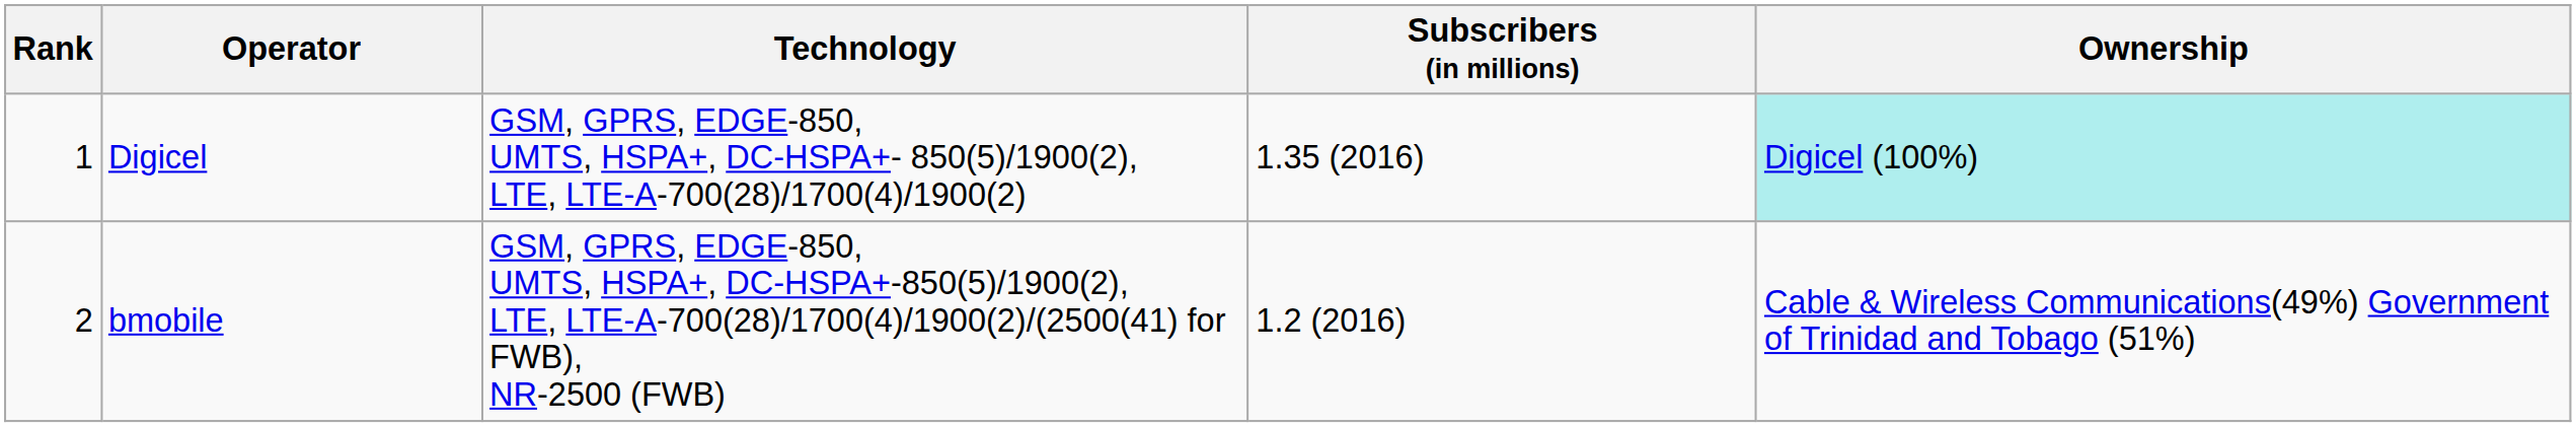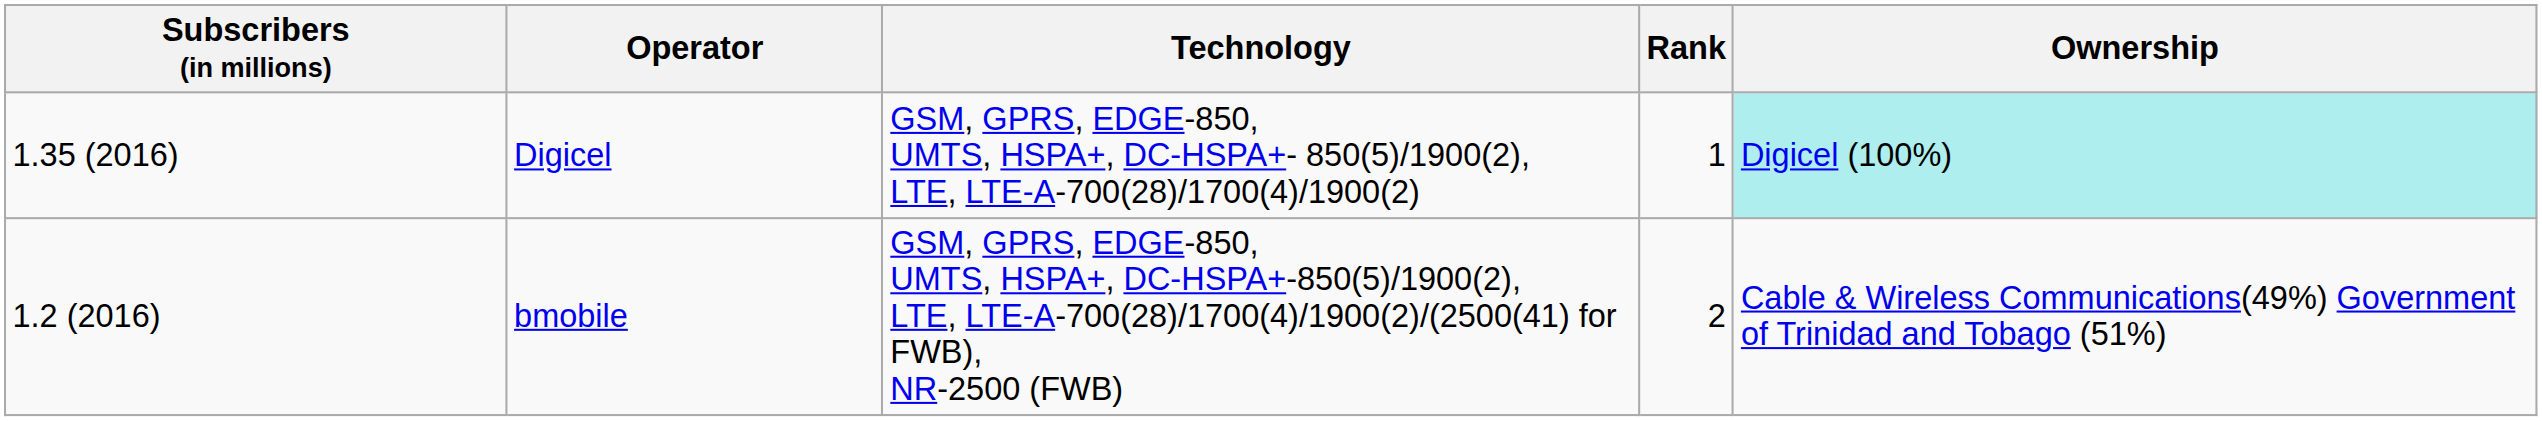columns swapped: Rank <-> Subscribers (in millions)
